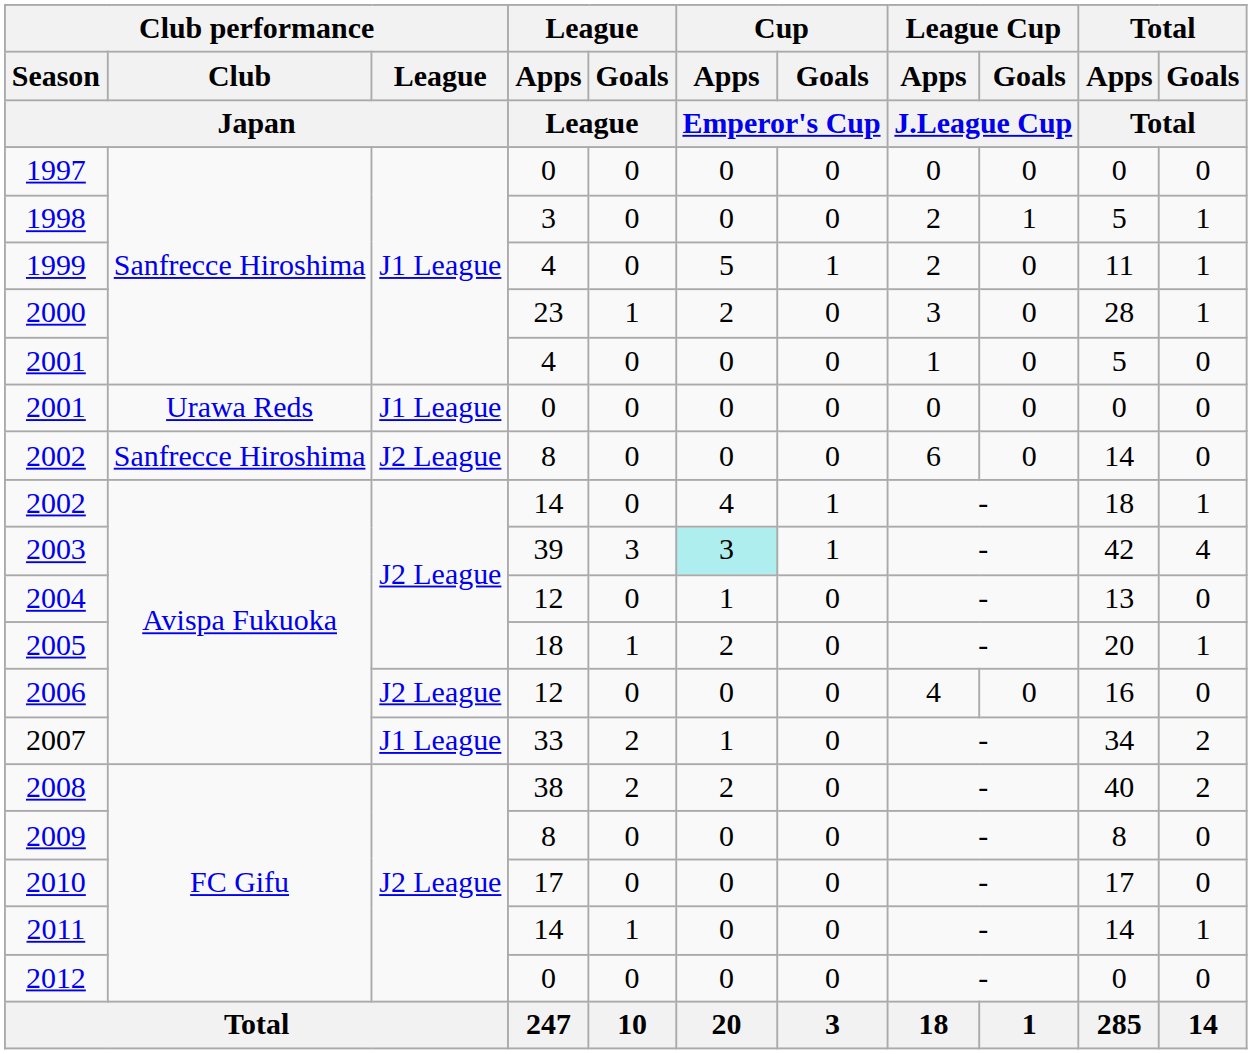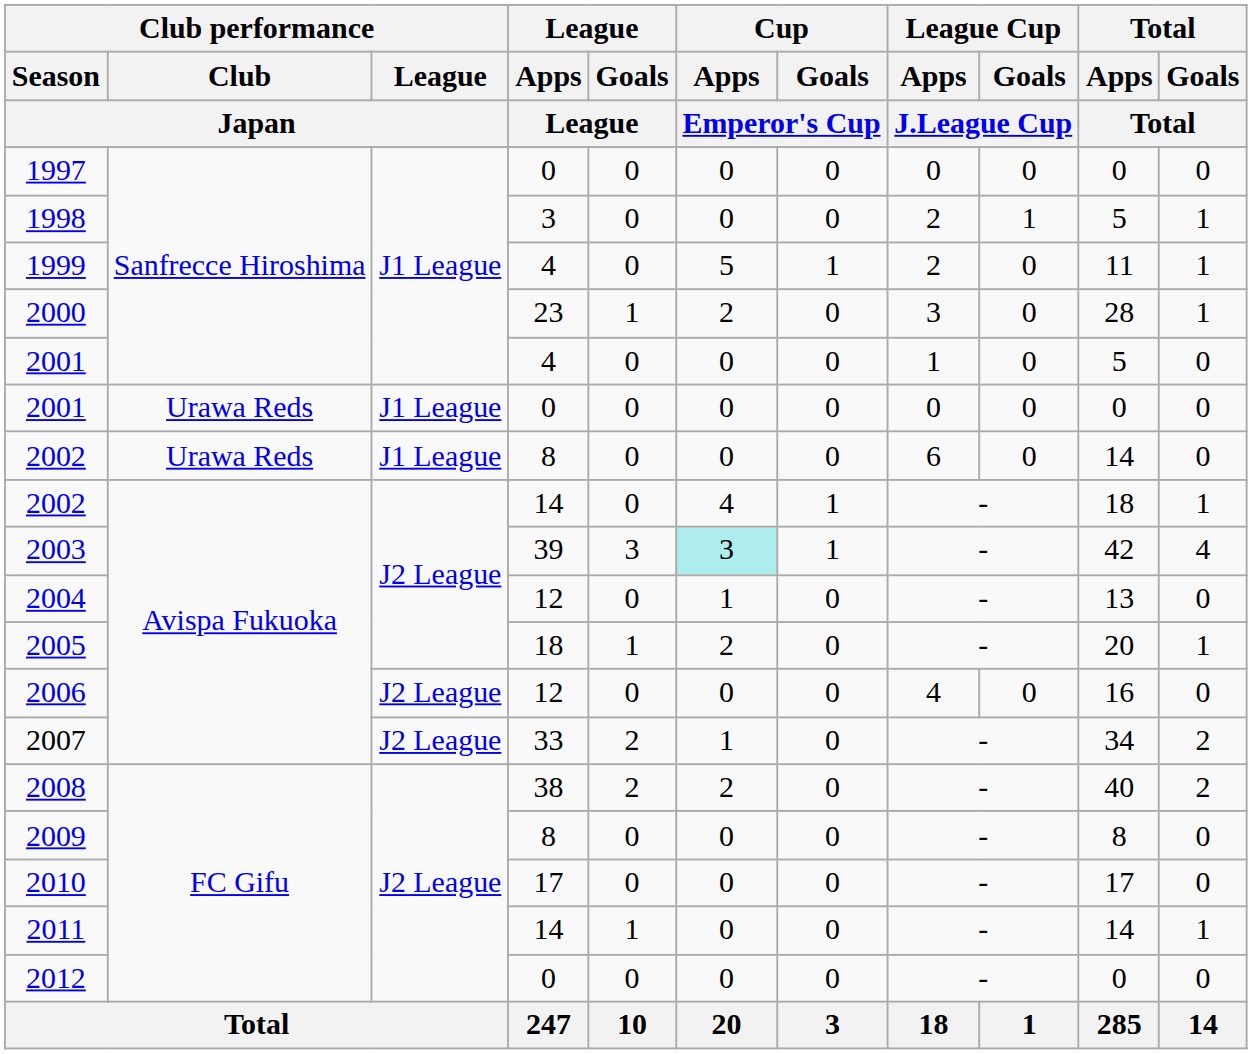2002 / 8 | Club performance / Club / Japan: Sanfrecce Hiroshima -> Urawa Reds
2002 / 8 | Club performance / League / Japan: J2 League -> J1 League
2007 | Club performance / League / Japan: J1 League -> J2 League
